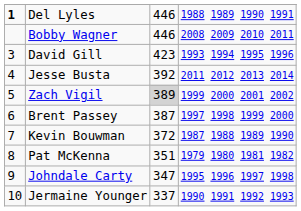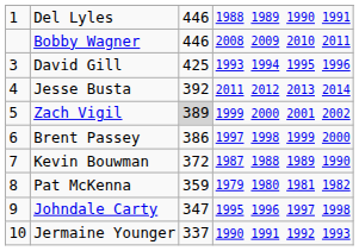Del Lyles | column 1: bold -> normal
David Gill | column 3: 423 -> 425
Brent Passey | column 3: 387 -> 386
Pat McKenna | column 3: 351 -> 359
